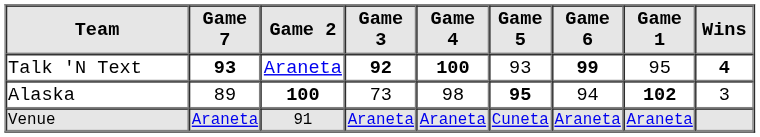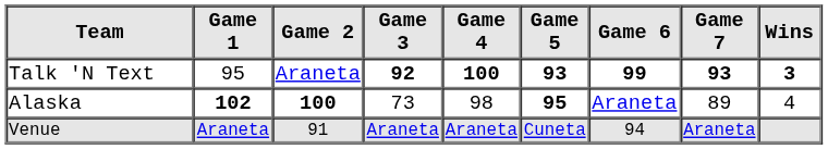columns swapped: Game 1 <-> Game 7
Talk 'N Text | Game 5: normal -> bold
Talk 'N Text | Wins: 4 -> 3
Alaska | Game 6: 94 -> Araneta
Alaska | Wins: 3 -> 4
Venue | Game 6: Araneta -> 94
